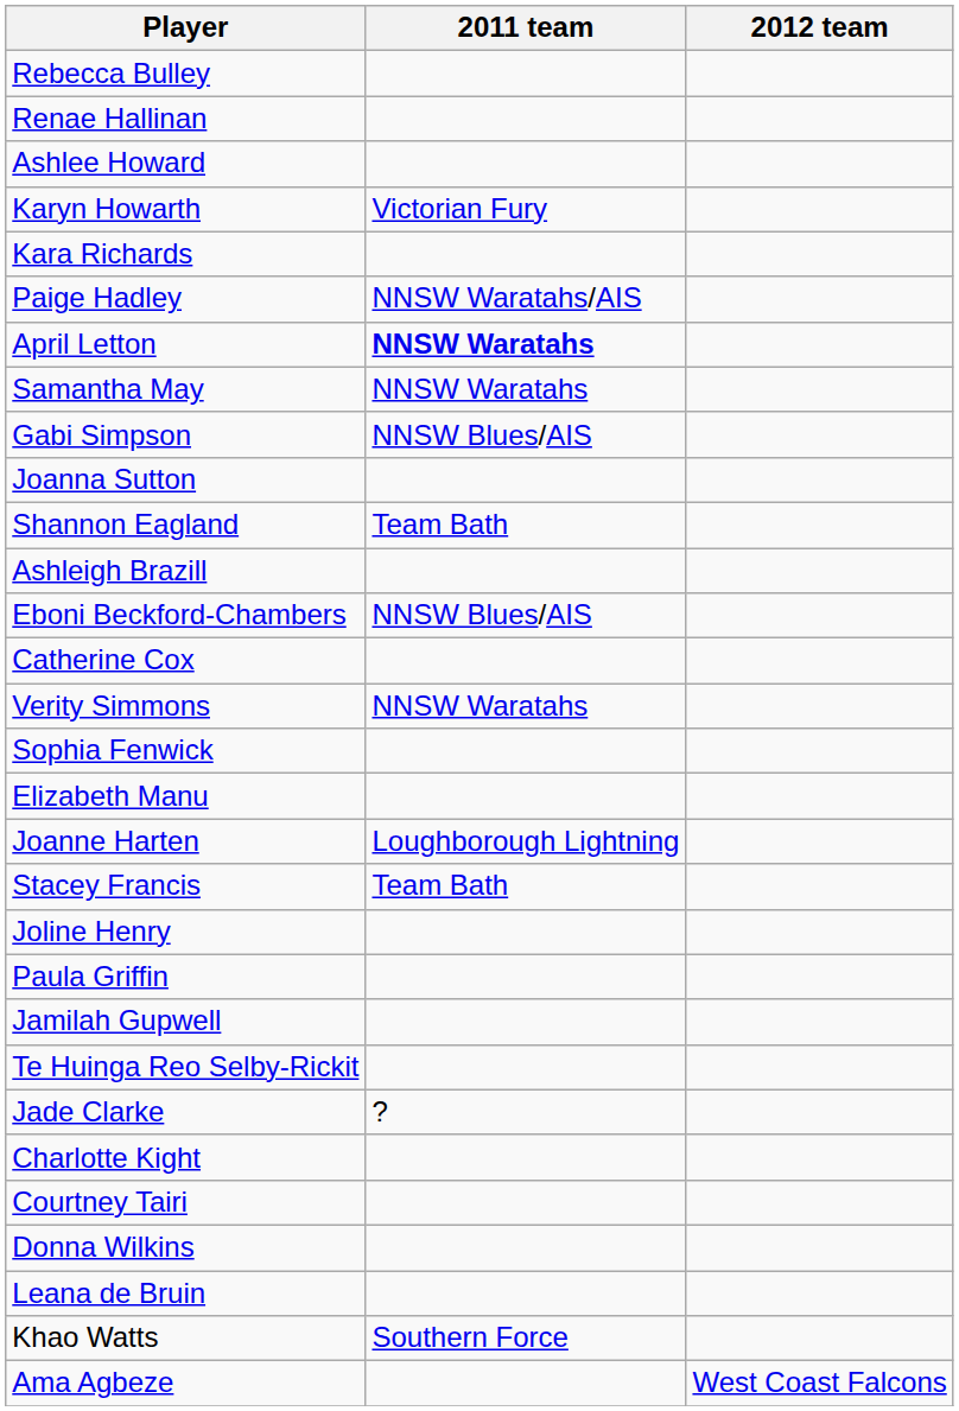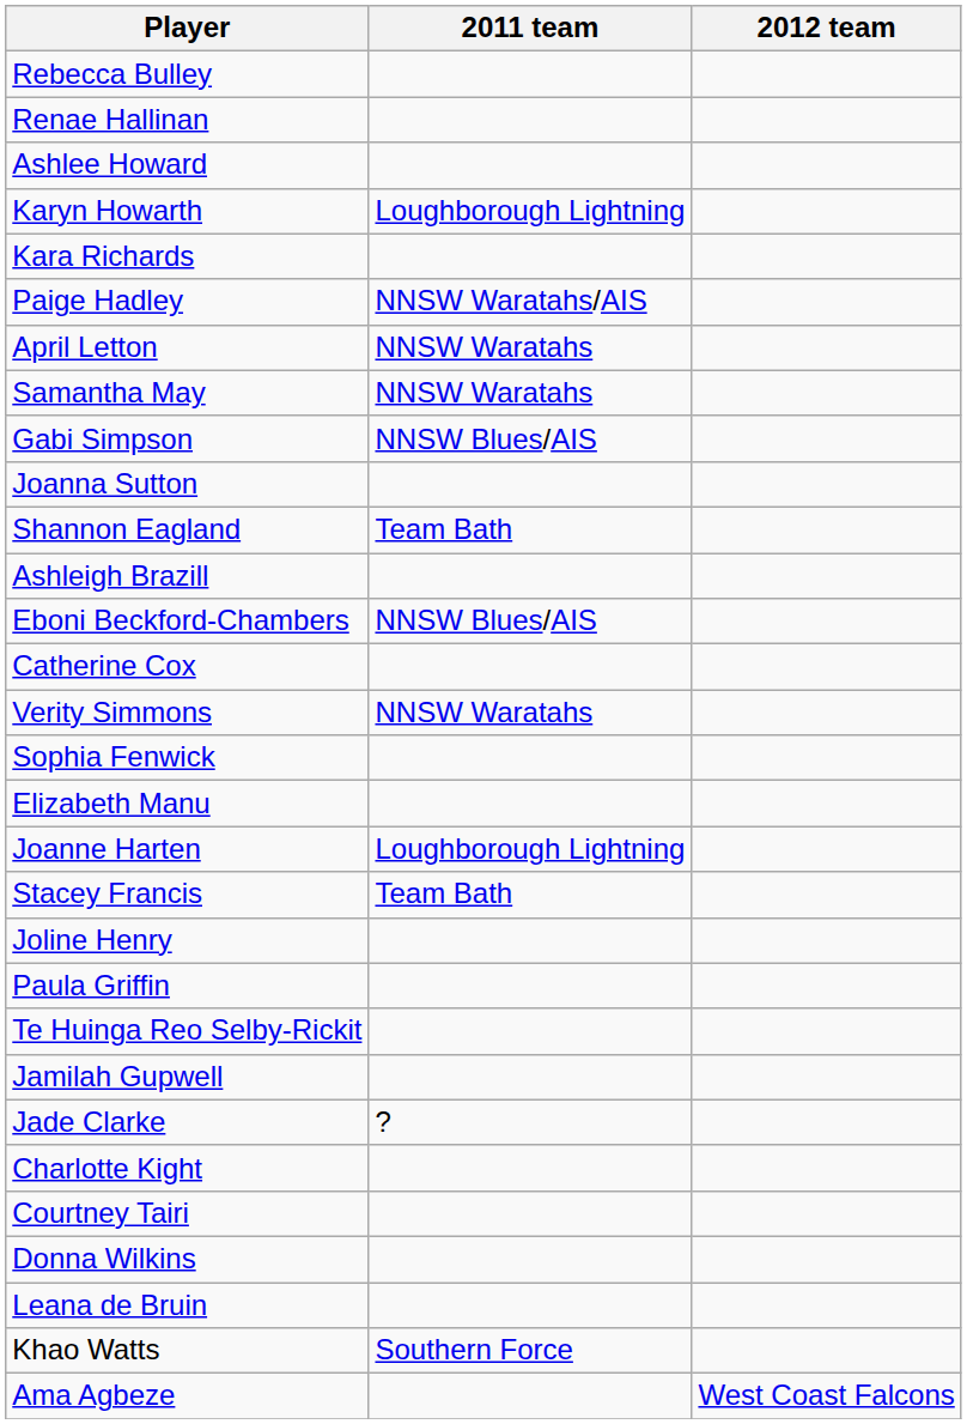Karyn Howarth | 2011 team: Victorian Fury -> Loughborough Lightning
April Letton | 2011 team: bold -> normal
rows swapped: Jamilah Gupwell <-> Te Huinga Reo Selby-Rickit
